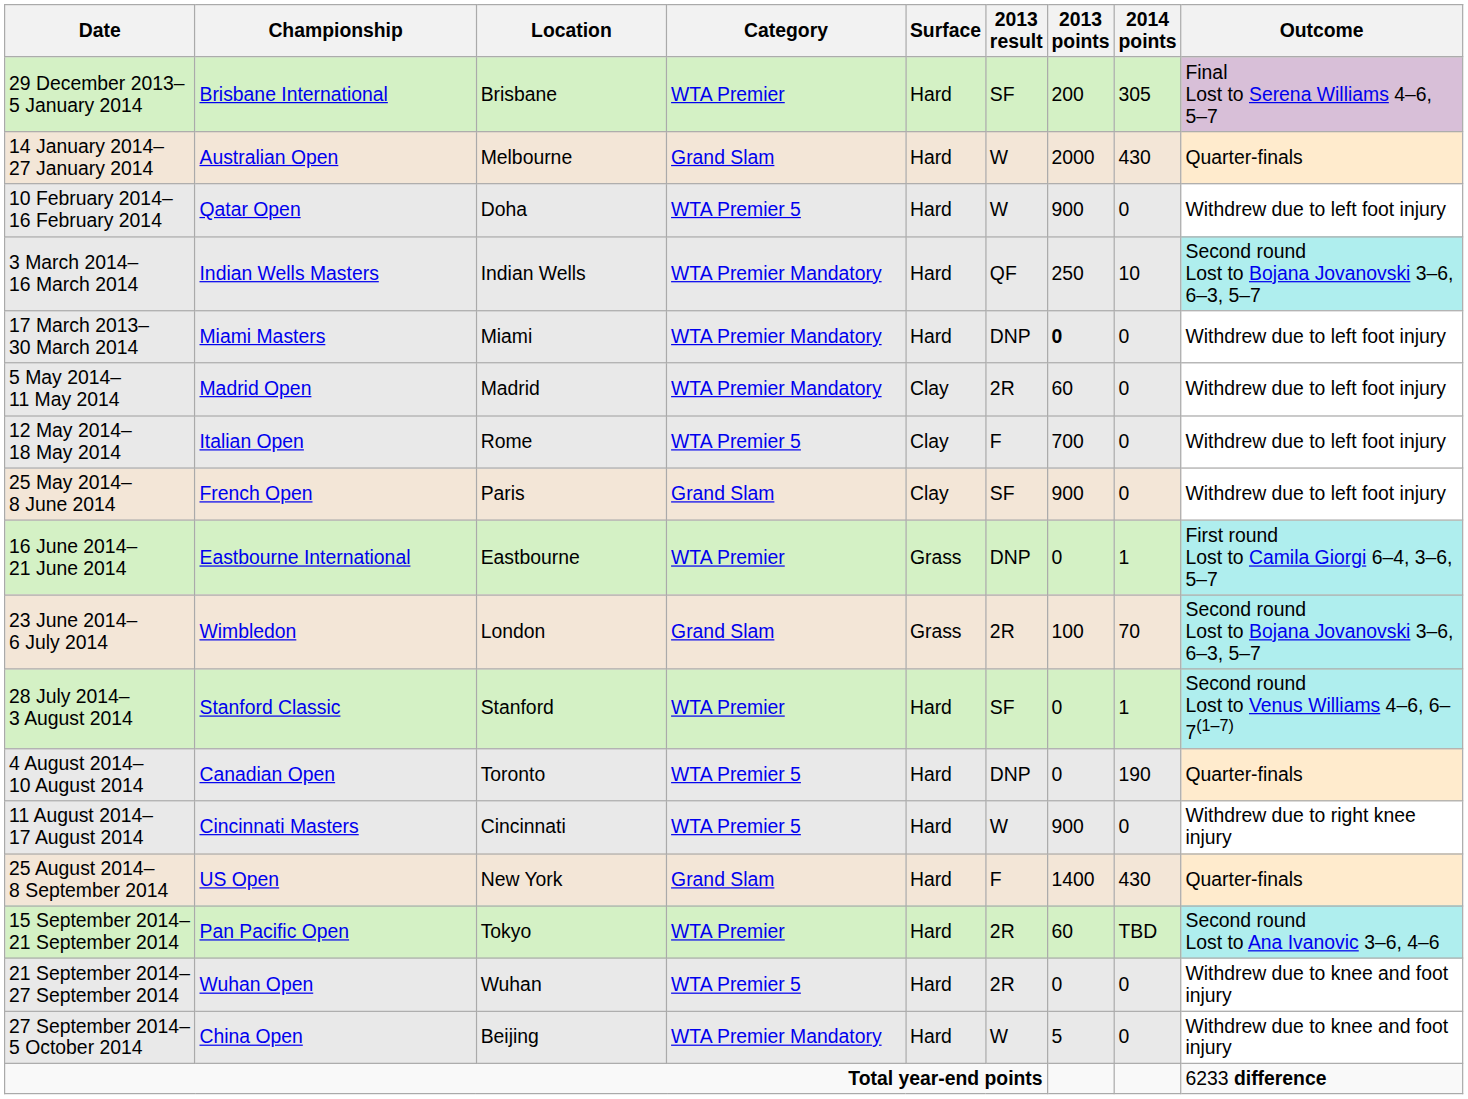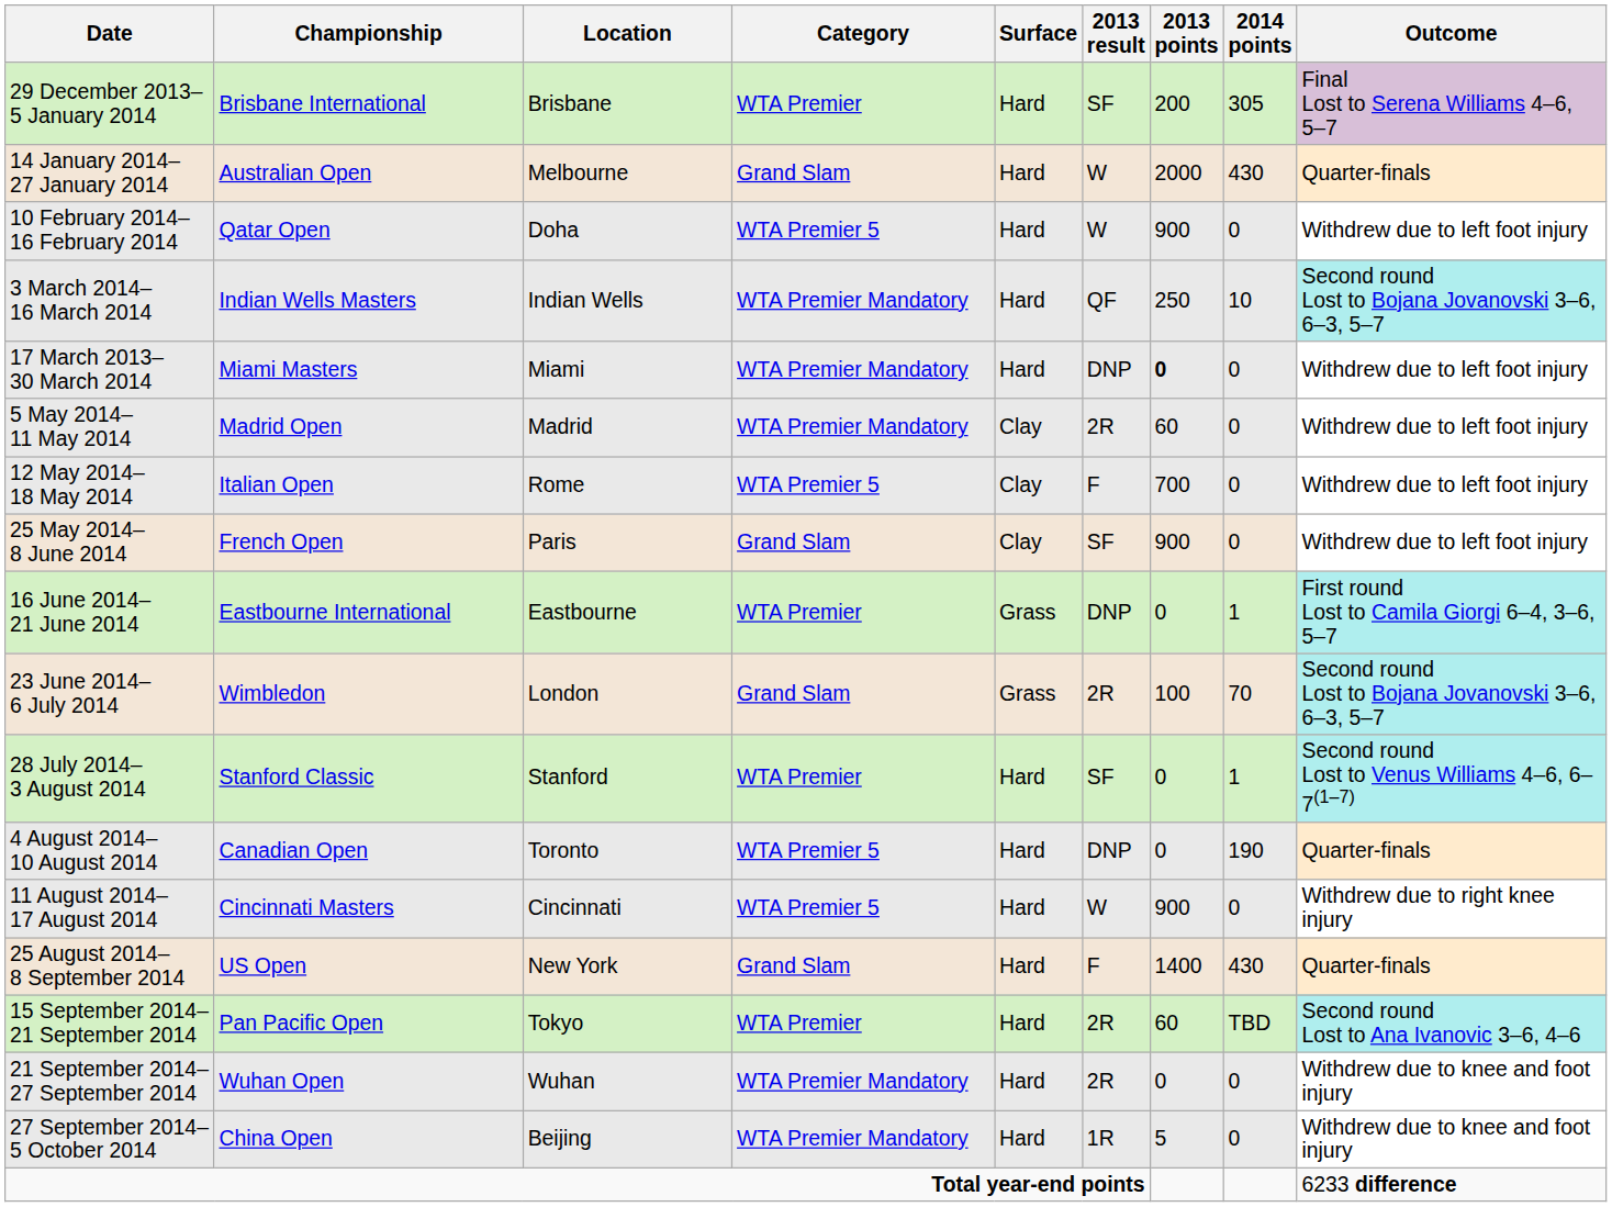21 September 2014– 27 September 2014 | Category: WTA Premier 5 -> WTA Premier Mandatory
27 September 2014– 5 October 2014 | 2013 result: W -> 1R
